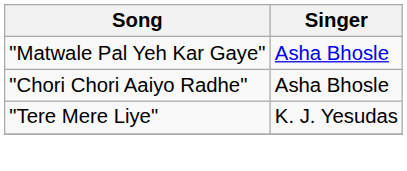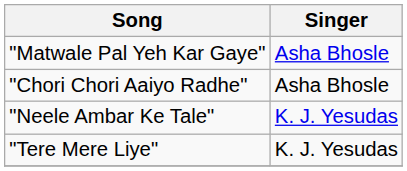+ row: "Neele Ambar Ke Tale" | K. J. Yesudas
